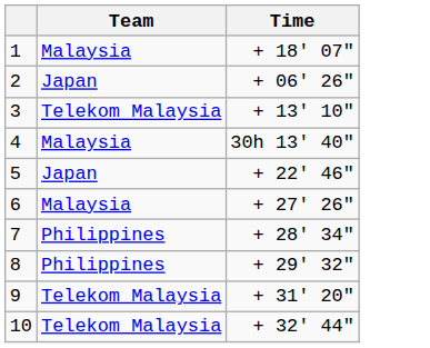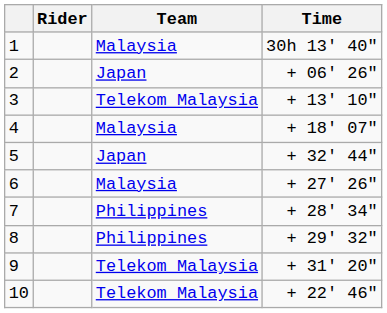+ column: Rider
1 | Time: + 18' 07" -> 30h 13' 40"
4 | Time: 30h 13' 40" -> + 18' 07"
5 | Time: + 22' 46" -> + 32' 44"
10 | Time: + 32' 44" -> + 22' 46"
